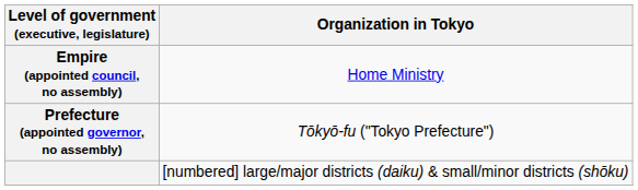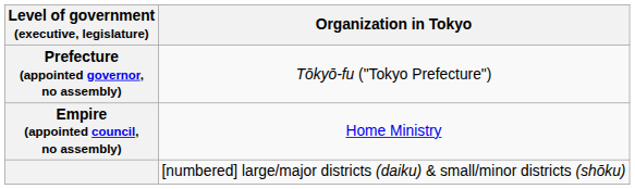rows swapped: Empire (appointed council, no assembly) <-> Prefecture (appointed governor, no assembly)
